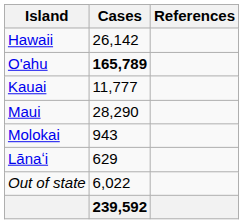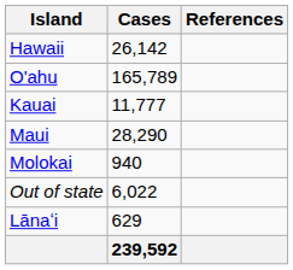O'ahu | Cases: bold -> normal
Molokai | Cases: 943 -> 940
rows swapped: Lānaʻi <-> Out of state
